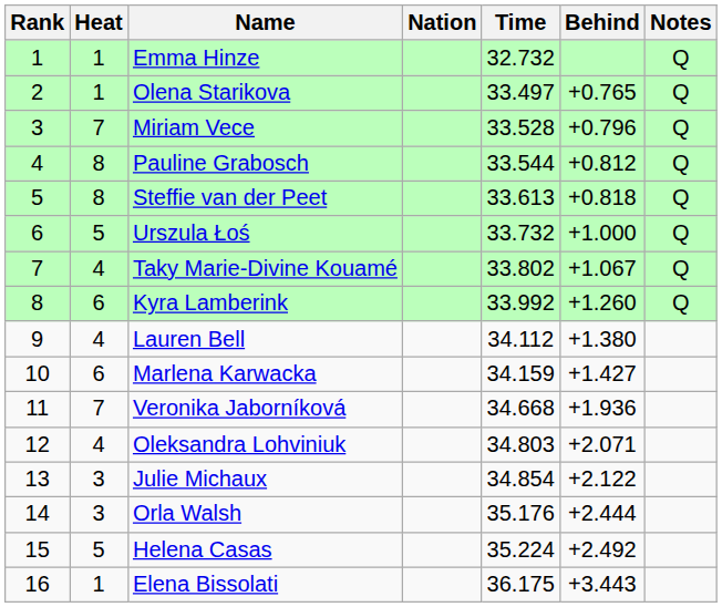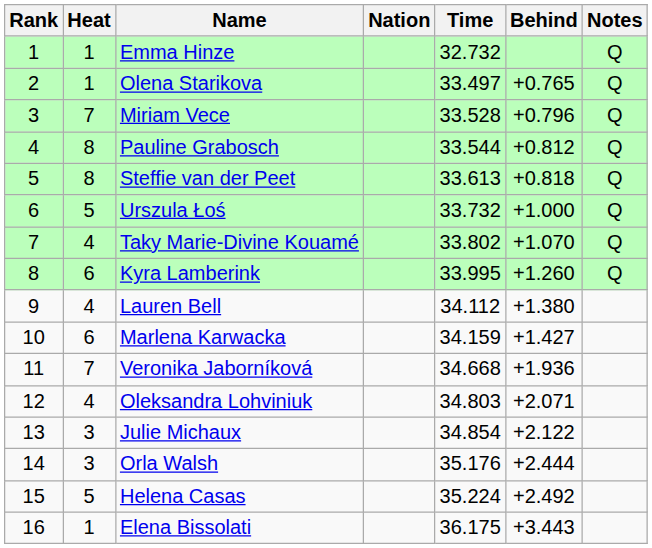Taky Marie-Divine Kouamé | Behind: +1.067 -> +1.070
Kyra Lamberink | Time: 33.992 -> 33.995
